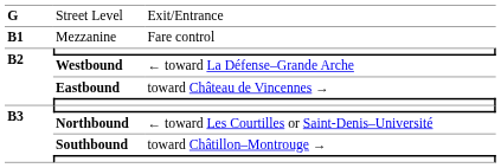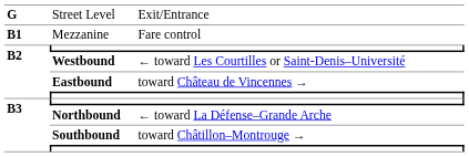Westbound | column 3: ← toward La Défense–Grande Arche -> ← toward Les Courtilles or Saint-Denis–Université
Northbound | column 3: ← toward Les Courtilles or Saint-Denis–Université -> ← toward La Défense–Grande Arche
